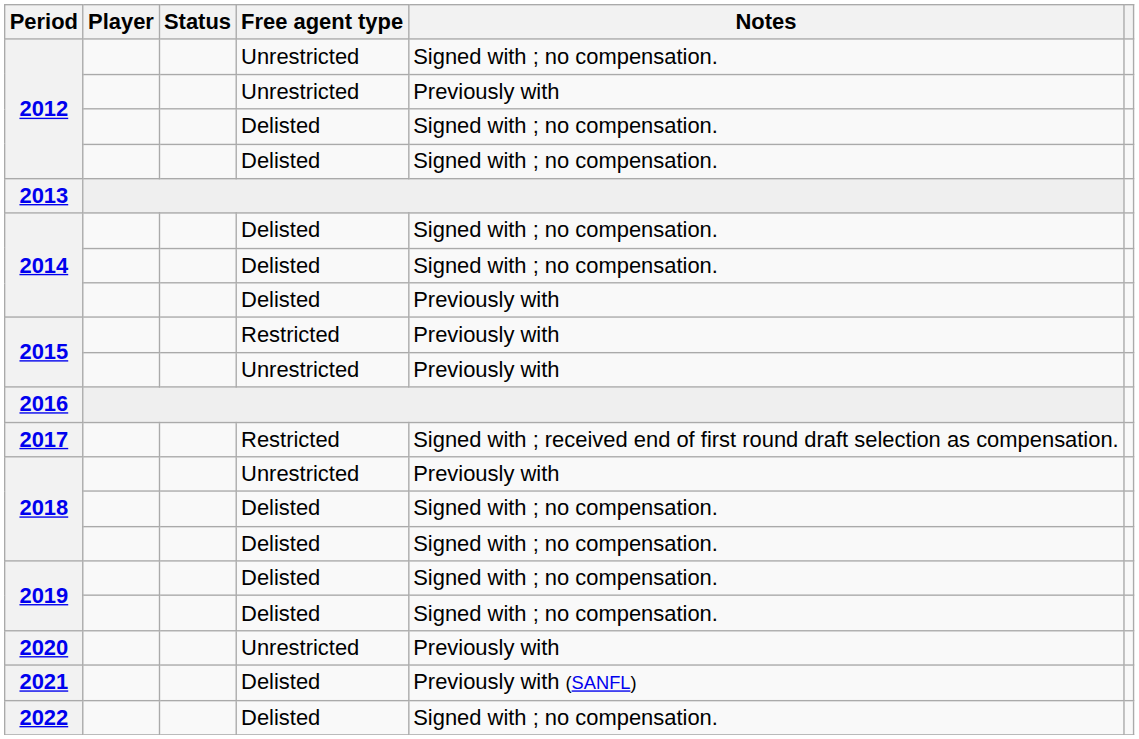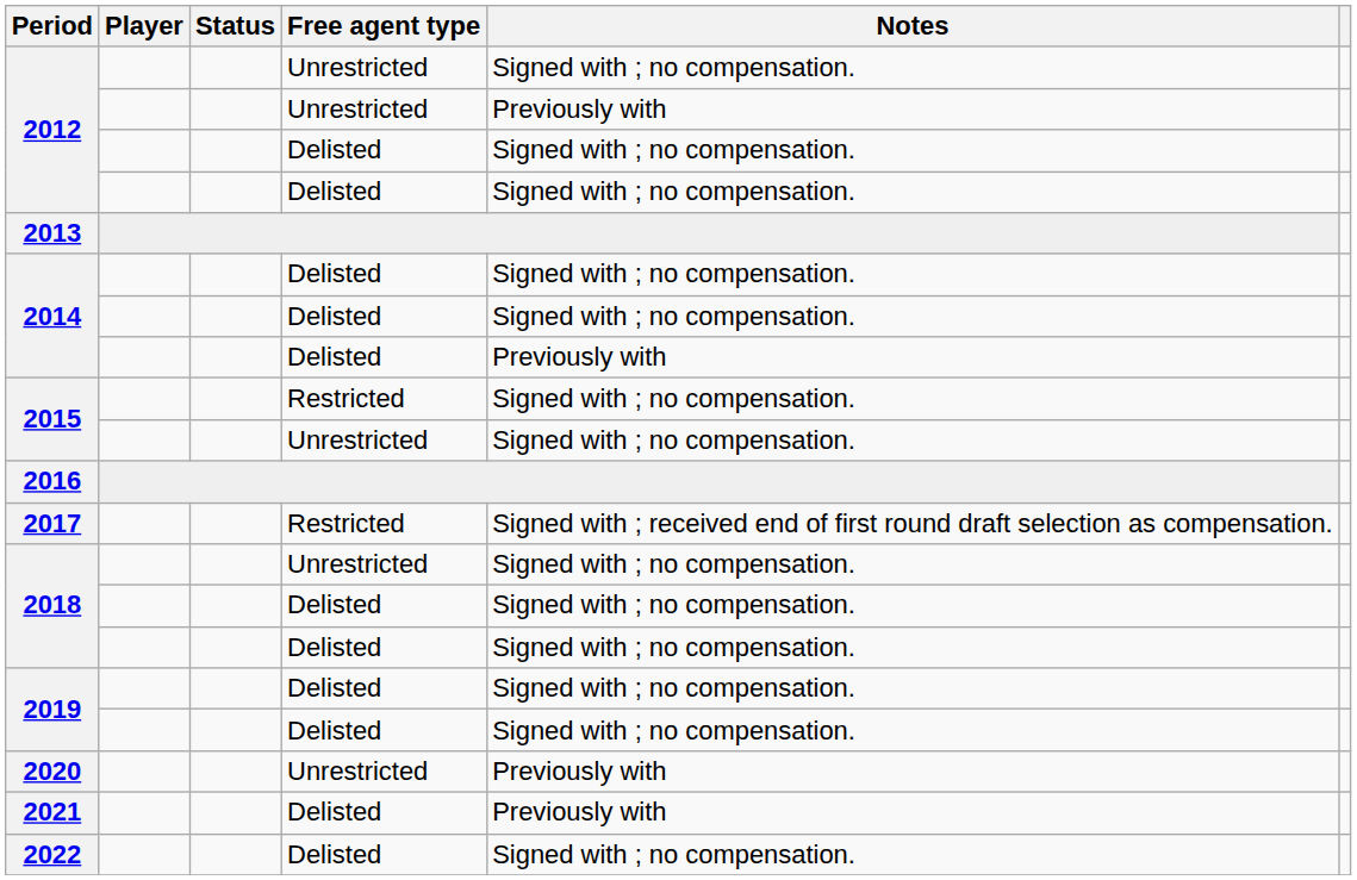2015 / Restricted | Notes: Previously with -> Signed with ; no compensation.
2015 / Unrestricted | Notes: Previously with -> Signed with ; no compensation.
2018 / Unrestricted | Notes: Previously with -> Signed with ; no compensation.
2021 | Notes: Previously with (SANFL) -> Previously with
